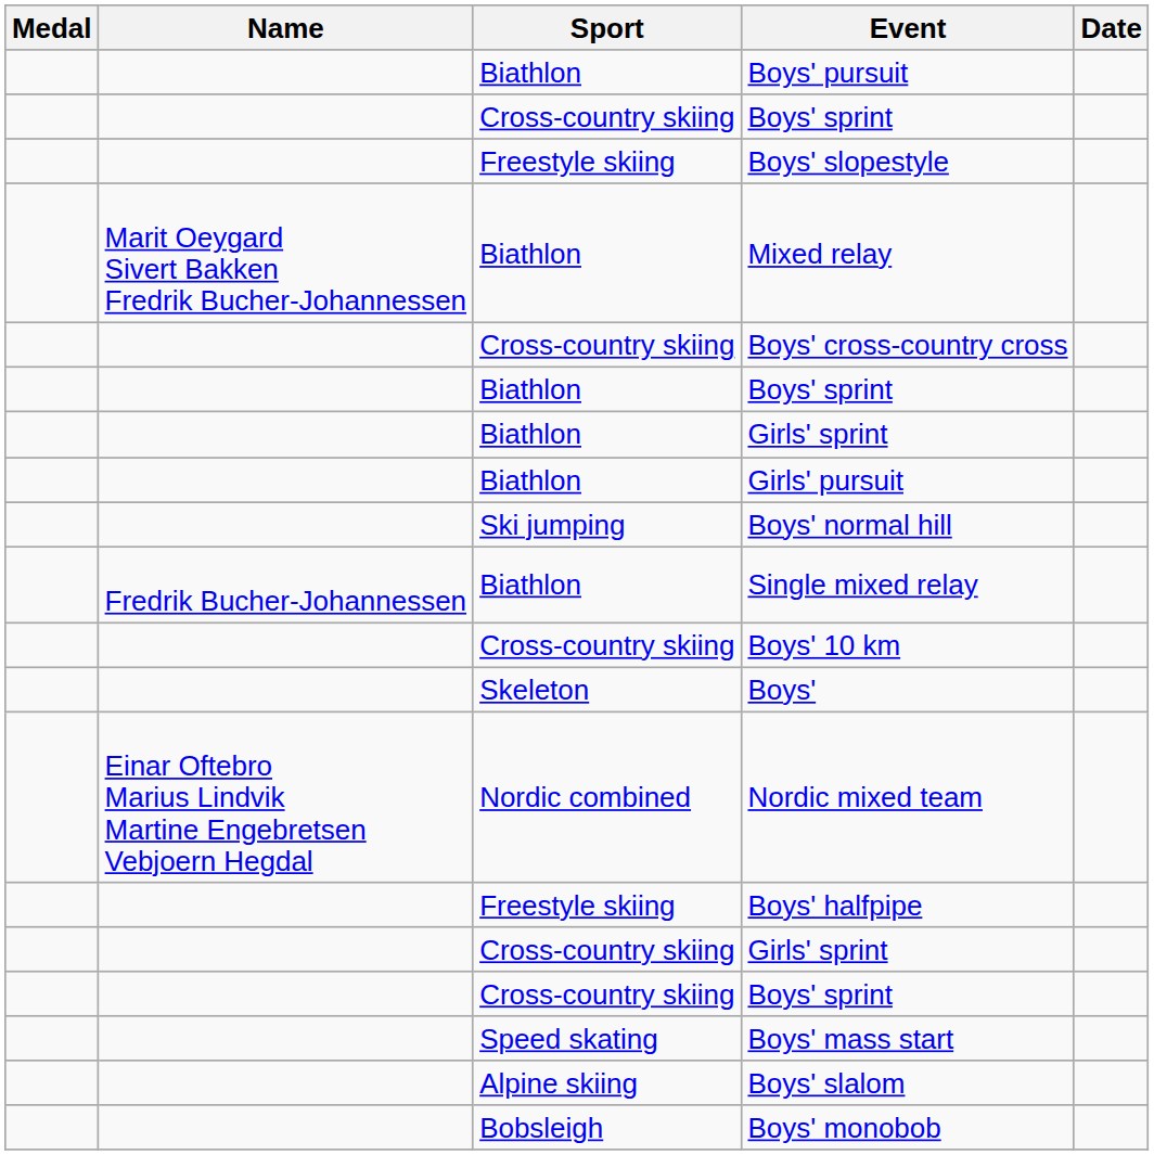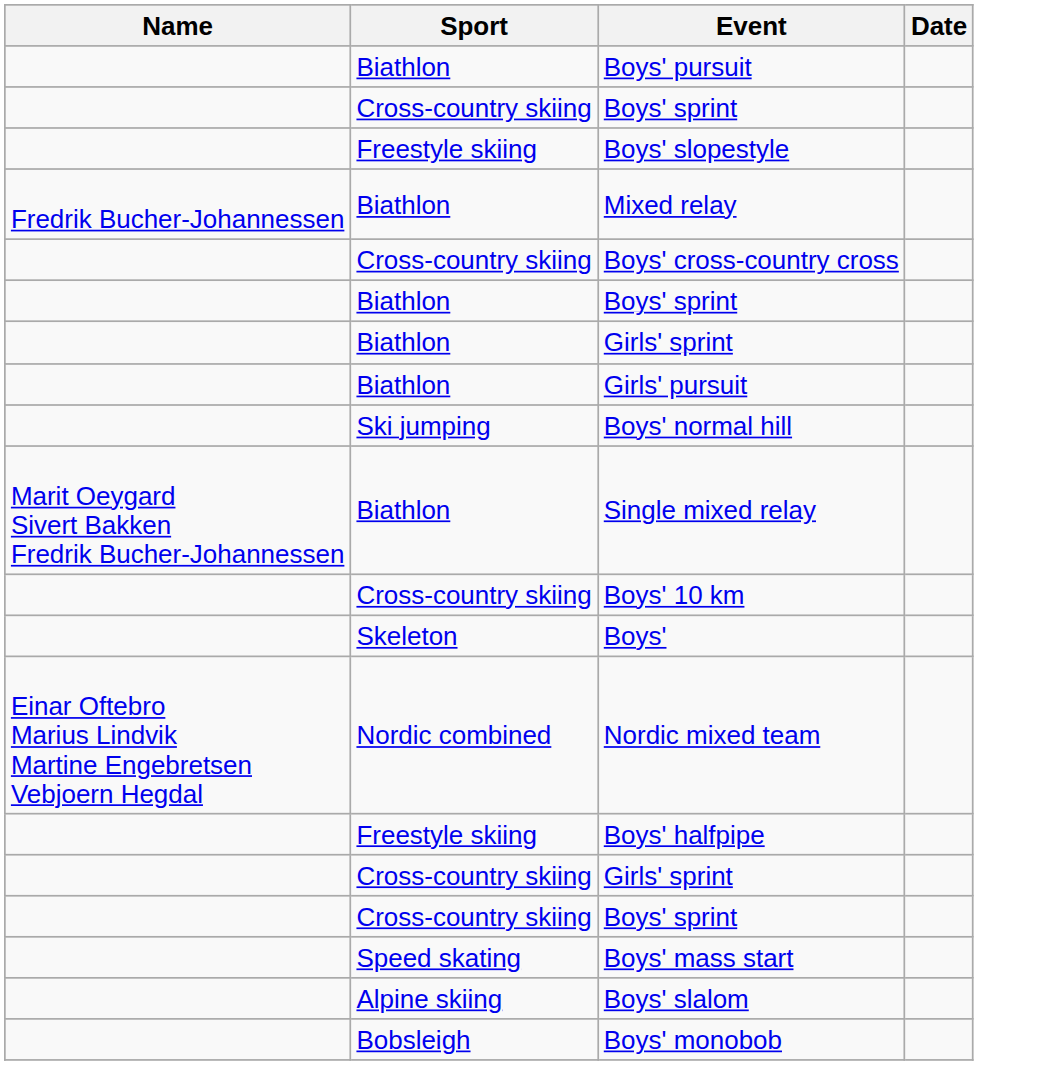- column: Medal
Mixed relay | Name: Marit Oeygard Sivert Bakken Fredrik Bucher-Johannessen -> Fredrik Bucher-Johannessen
Single mixed relay | Name: Fredrik Bucher-Johannessen -> Marit Oeygard Sivert Bakken Fredrik Bucher-Johannessen
